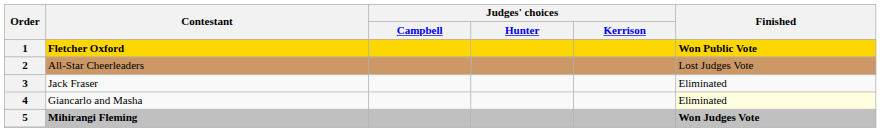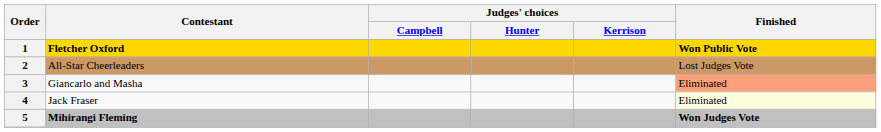3 | Contestant: Jack Fraser -> Giancarlo and Masha
3 | Finished: no background -> lightsalmon background
4 | Contestant: Giancarlo and Masha -> Jack Fraser
